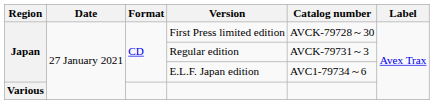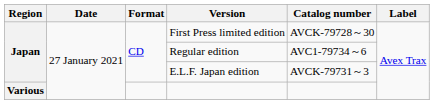Regular edition | Catalog number: AVCK-79731～3 -> AVC1-79734～6
E.L.F. Japan edition | Catalog number: AVC1-79734～6 -> AVCK-79731～3
